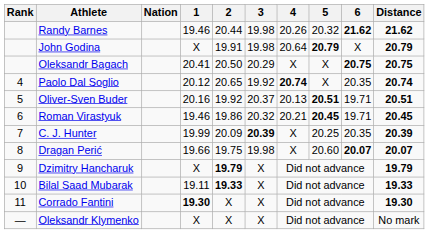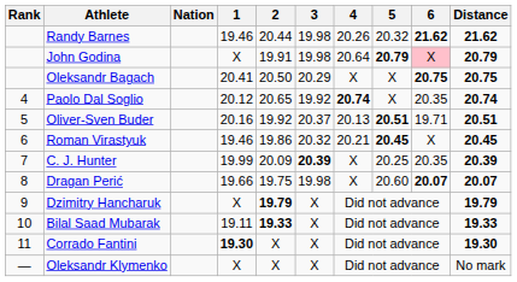John Godina | 6: no background -> pink background
Roman Virastyuk | 6: 19.71 -> X
